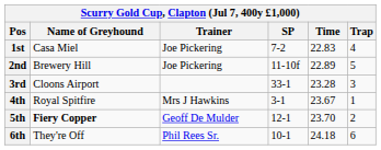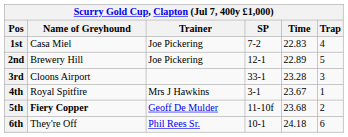2nd | SP: 11-10f -> 12-1
5th | SP: 12-1 -> 11-10f
5th | Time: 23.70 -> 23.68
